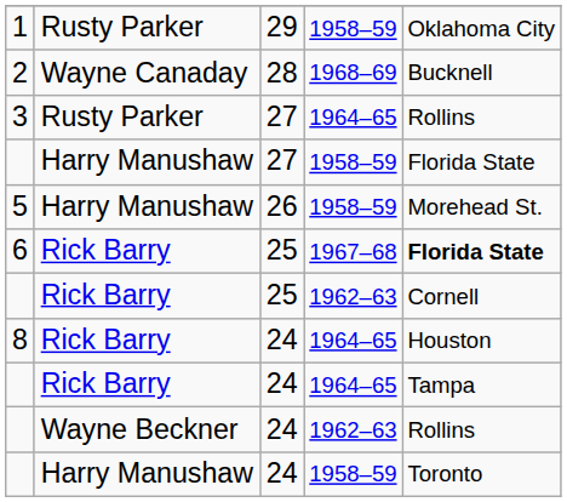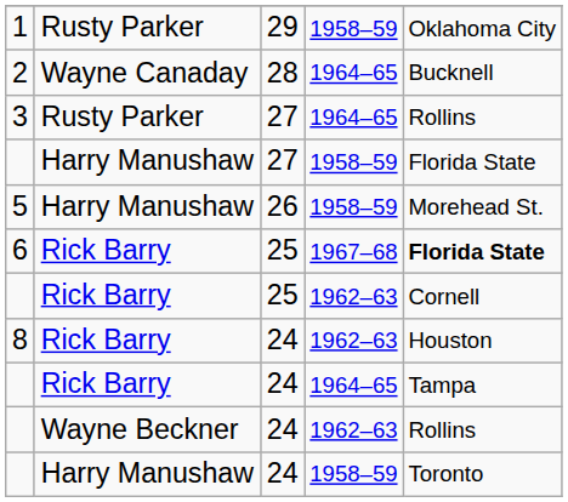2 | column 4: 1968–69 -> 1964–65
8 | column 4: 1964–65 -> 1962–63
